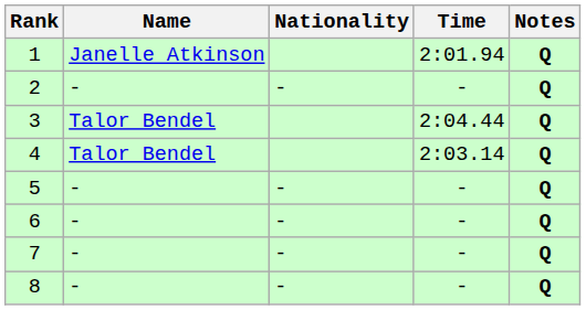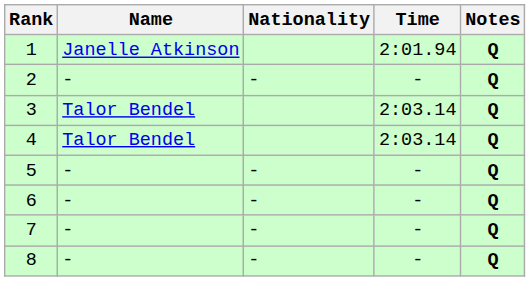3 | Time: 2:04.44 -> 2:03.14
